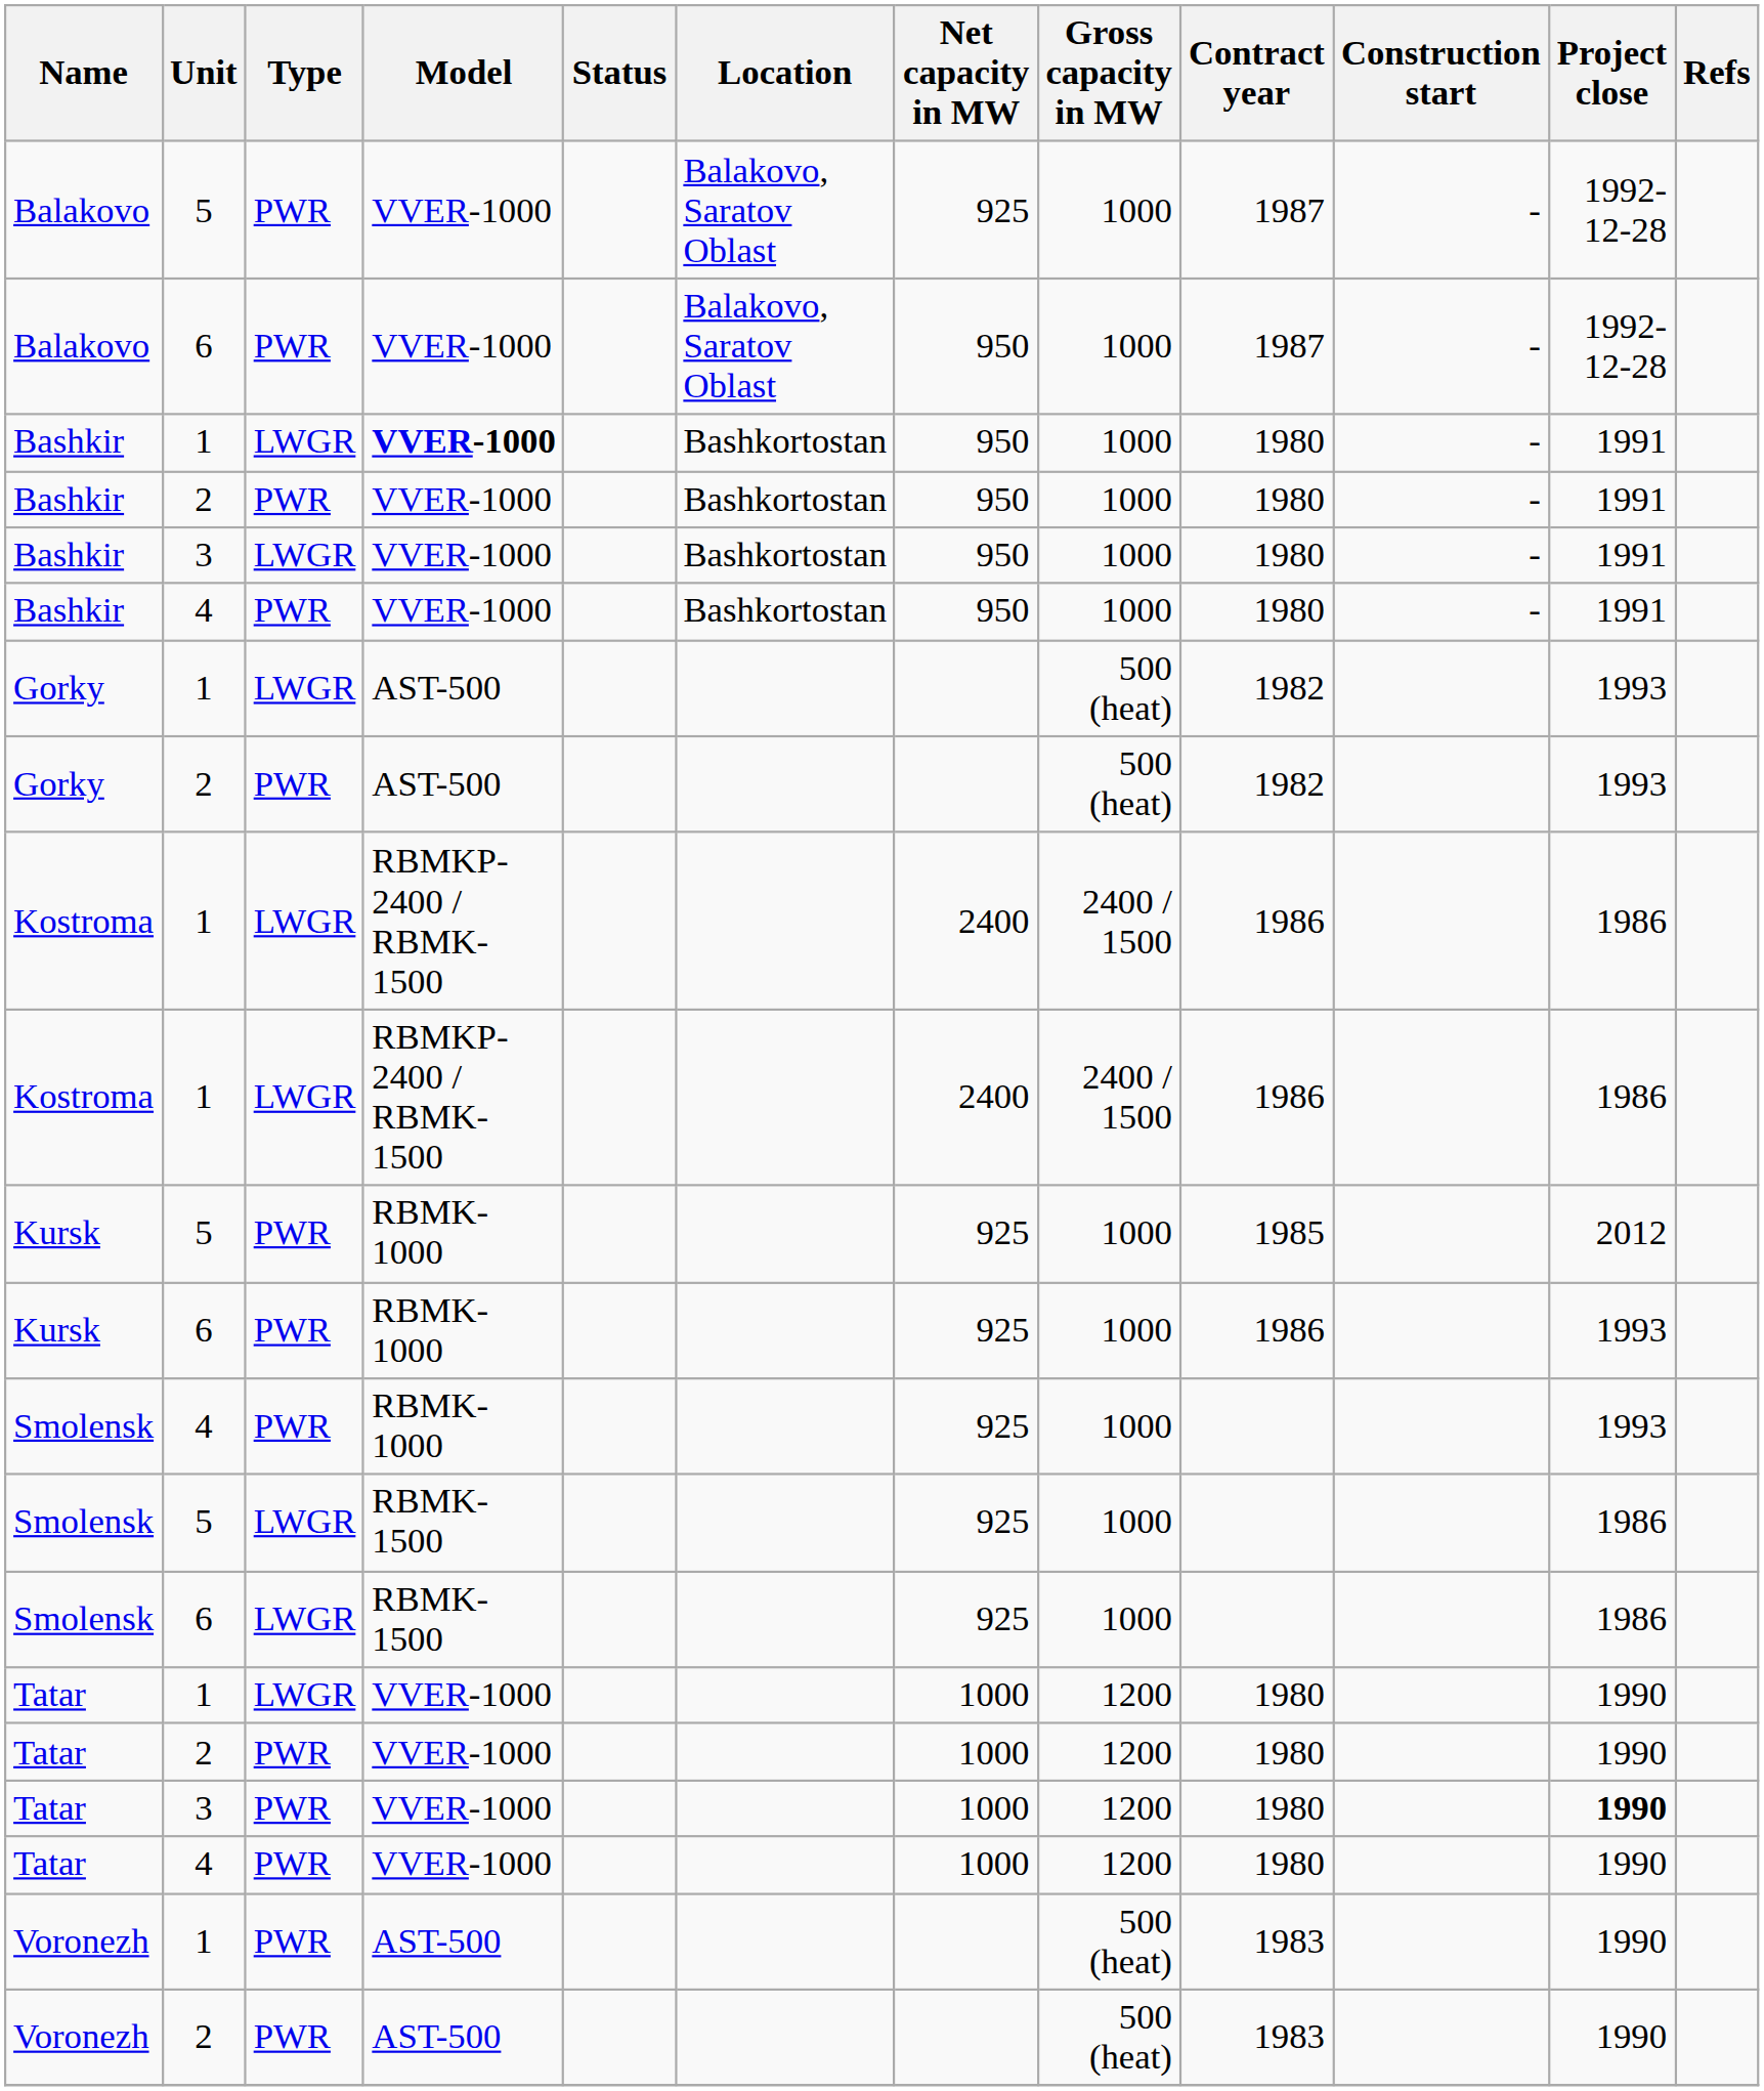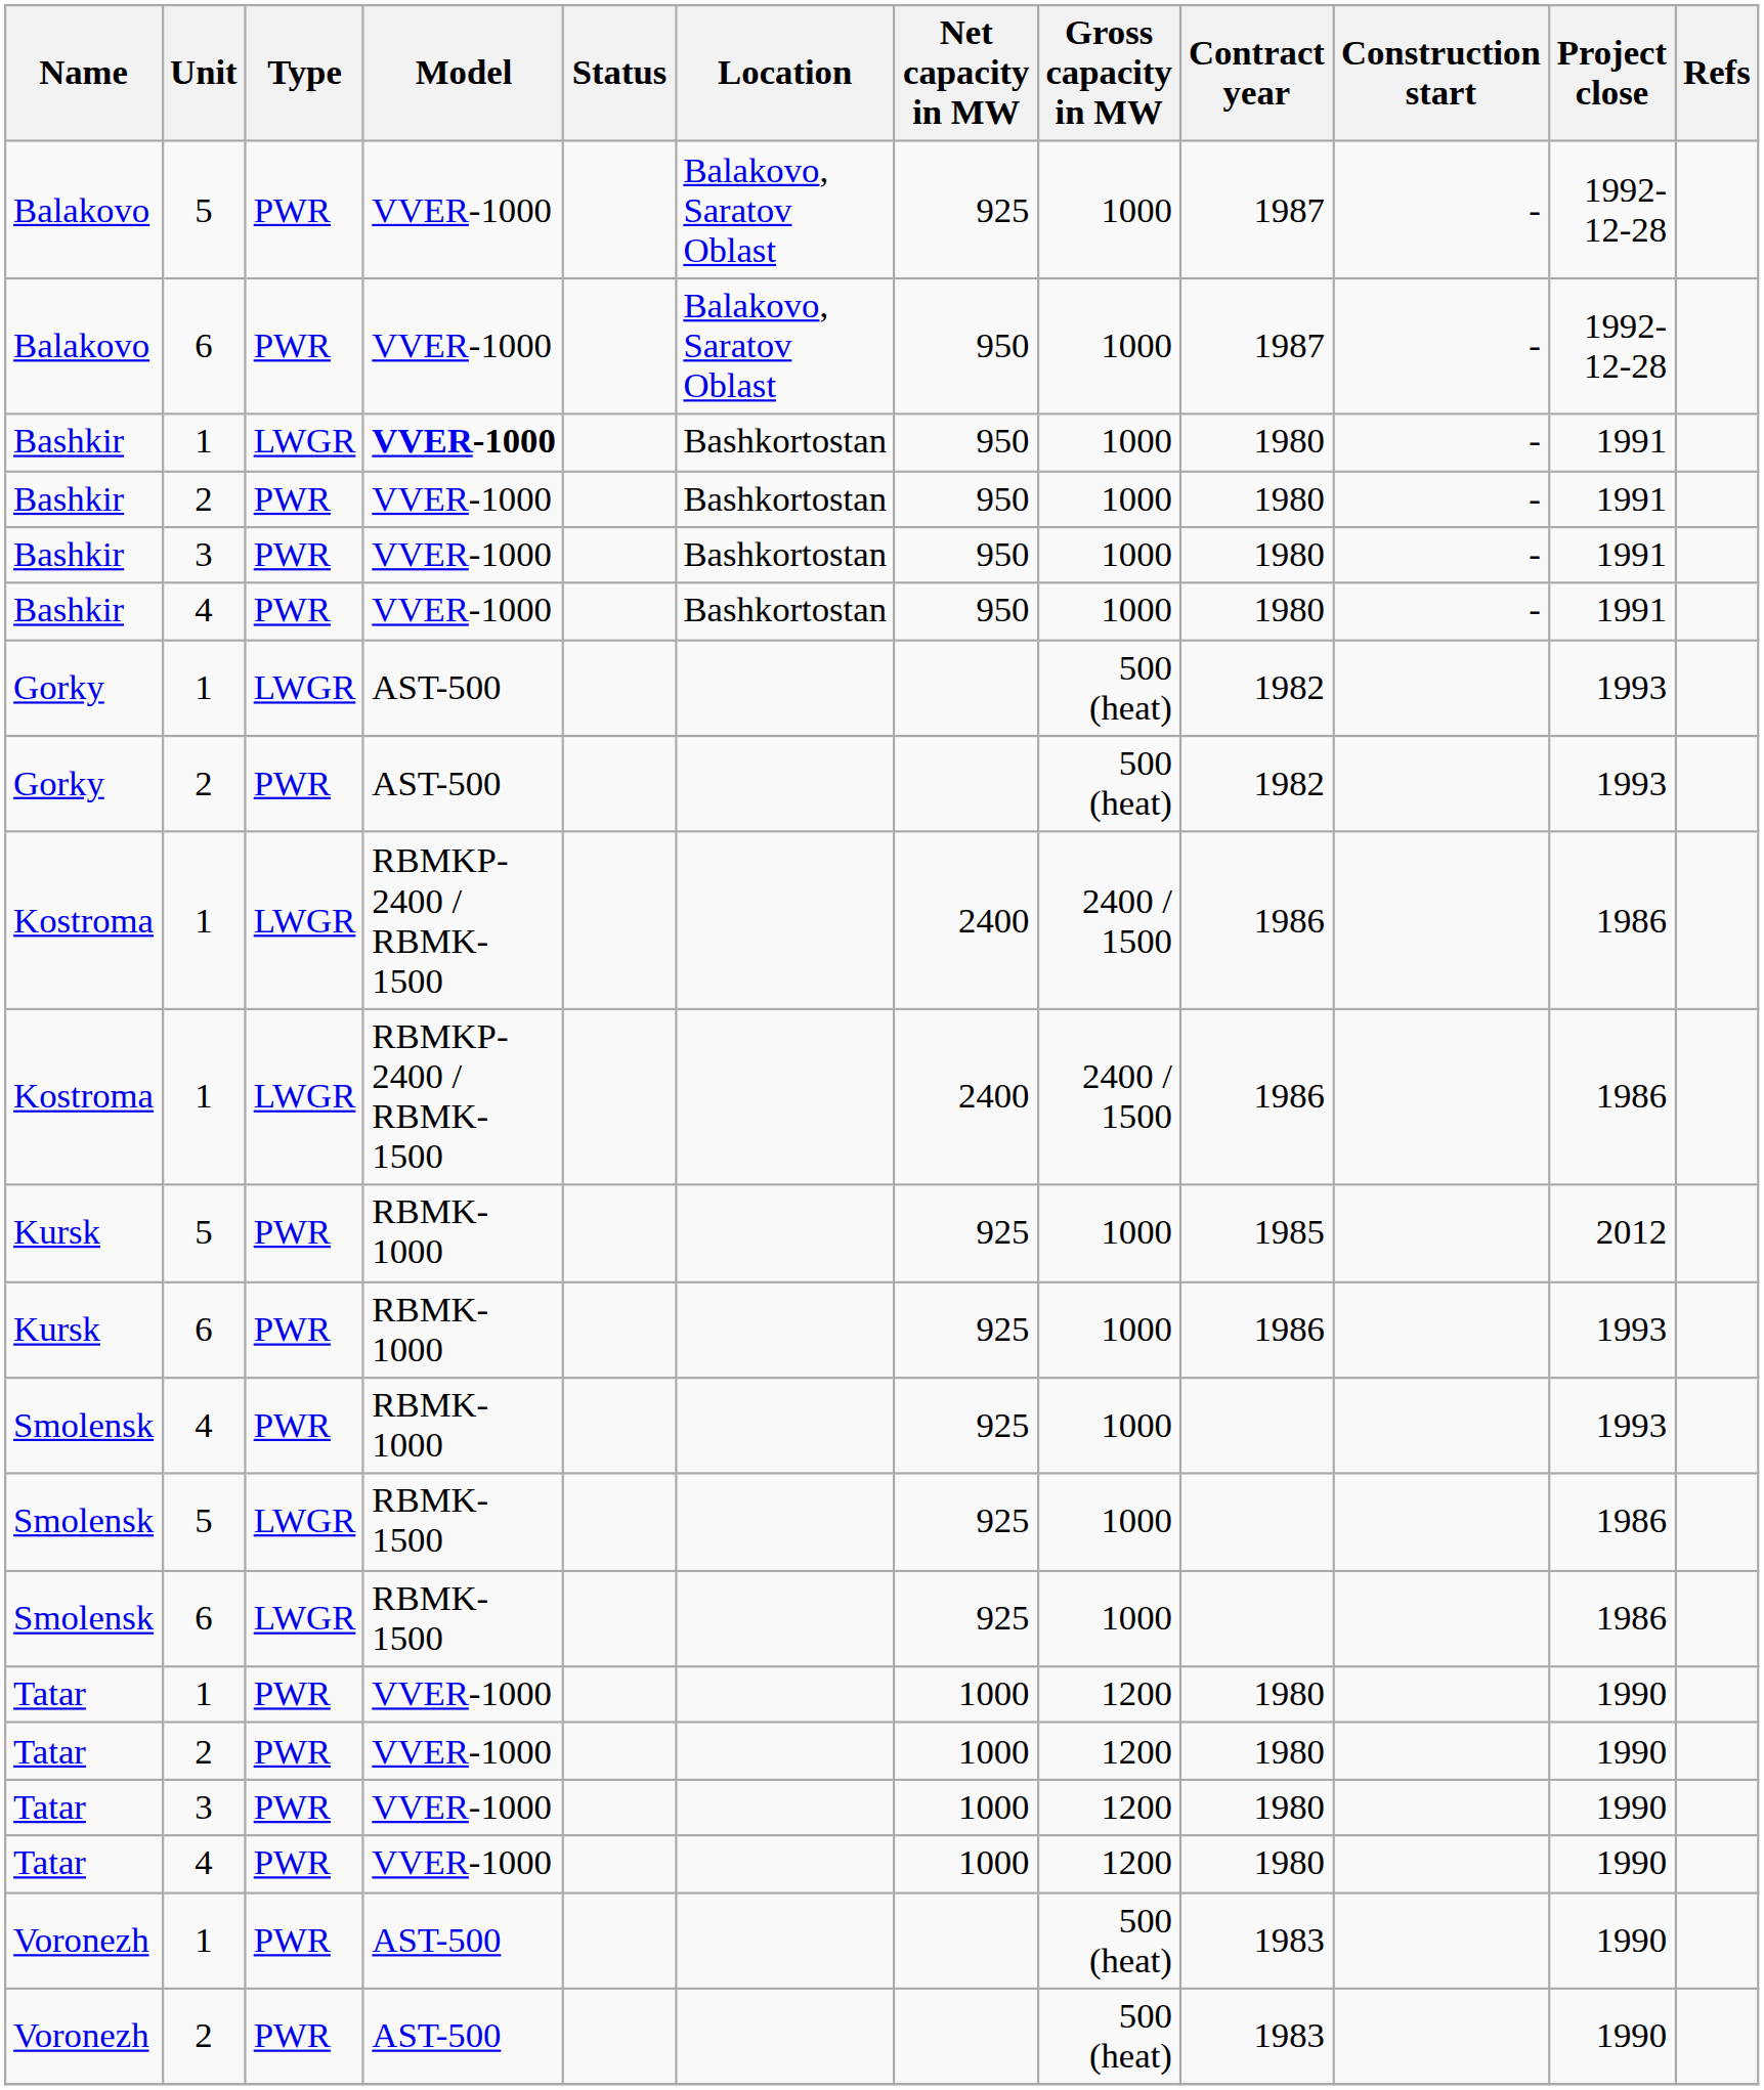Bashkir / 3 | Type: LWGR -> PWR
Tatar / 1 | Type: LWGR -> PWR
Tatar / 3 | Project close: bold -> normal
